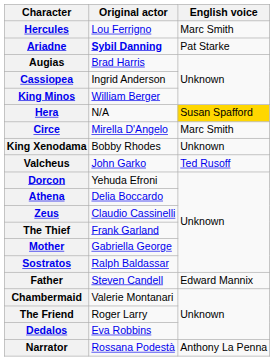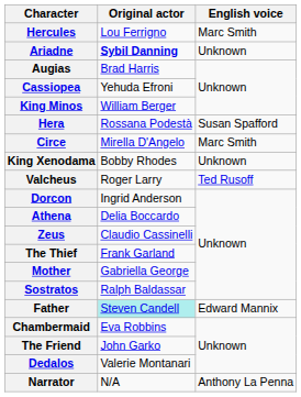Ariadne | English voice: Pat Starke -> Unknown
Cassiopea | Original actor: Ingrid Anderson -> Yehuda Efroni
Hera | Original actor: N/A -> Rossana Podestà
Hera | English voice: gold background -> no background
Valcheus | Original actor: John Garko -> Roger Larry
Dorcon | Original actor: Yehuda Efroni -> Ingrid Anderson
Father | Original actor: no background -> paleturquoise background
Chambermaid | Original actor: Valerie Montanari -> Eva Robbins
The Friend | Original actor: Roger Larry -> John Garko
Dedalos | Original actor: Eva Robbins -> Valerie Montanari
Narrator | Original actor: Rossana Podestà -> N/A
